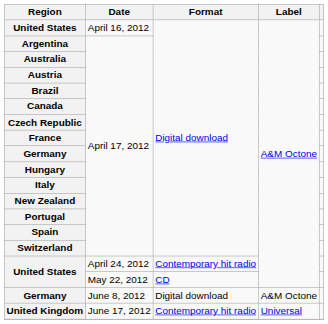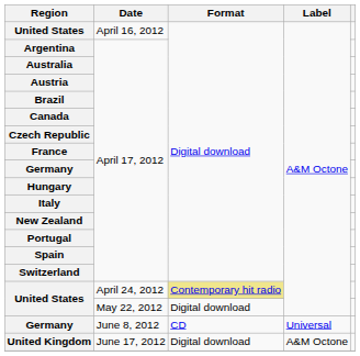United States / April 24, 2012 | Format: no background -> khaki background
United States / May 22, 2012 | Format: CD -> Digital download
Germany / June 8, 2012 | Format: Digital download -> CD
Germany / June 8, 2012 | Label: A&M Octone -> Universal
United Kingdom | Format: Contemporary hit radio -> Digital download
United Kingdom | Label: Universal -> A&M Octone
